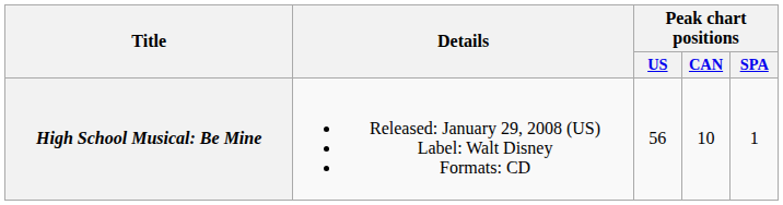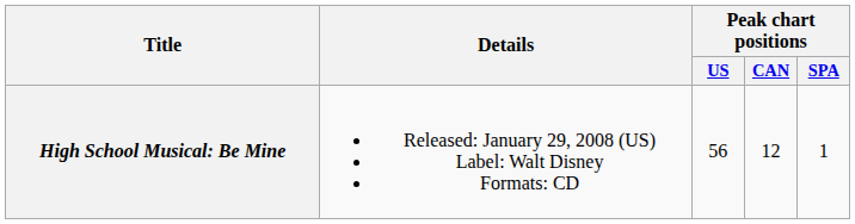High School Musical: Be Mine | Peak chart positions / CAN: 10 -> 12
